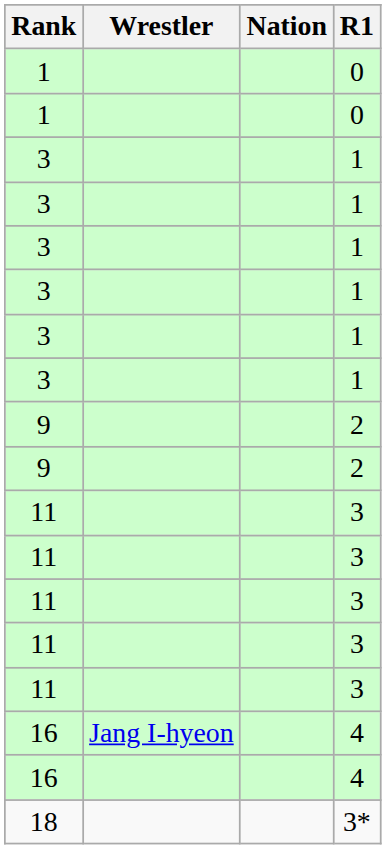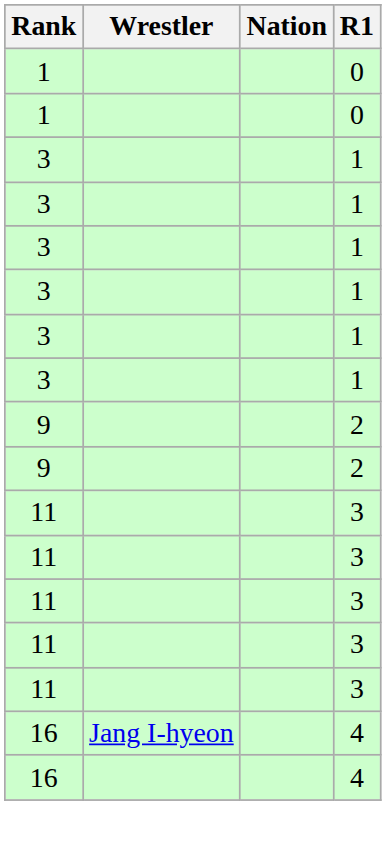- row: 18 | 3*
